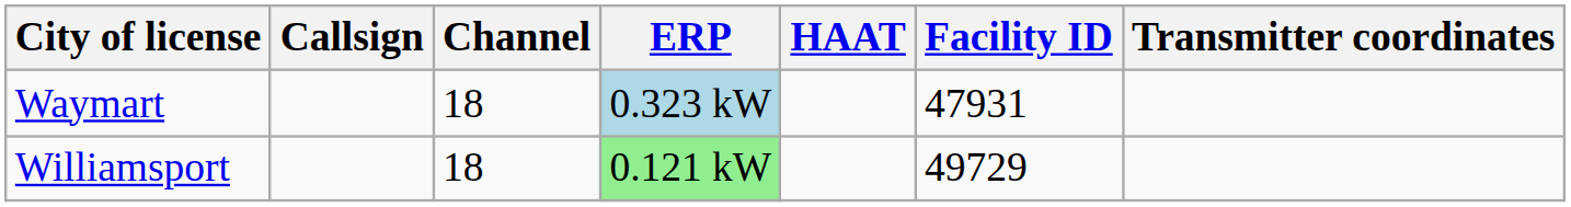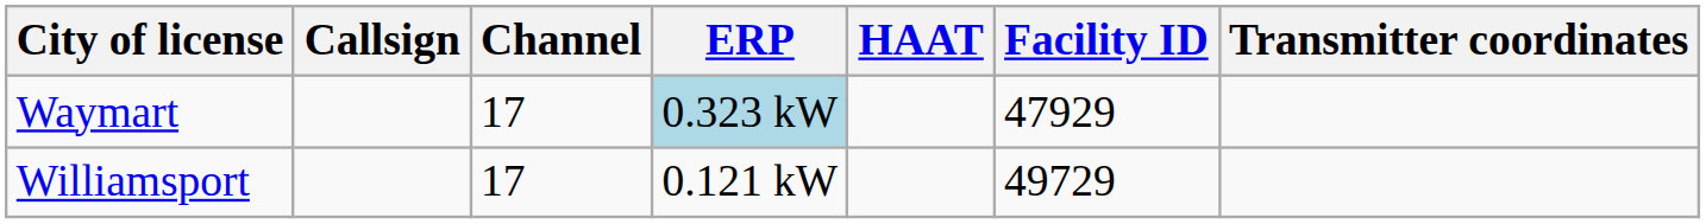Waymart | Channel: 18 -> 17
Waymart | Facility ID: 47931 -> 47929
Williamsport | Channel: 18 -> 17
Williamsport | ERP: lightgreen background -> no background
